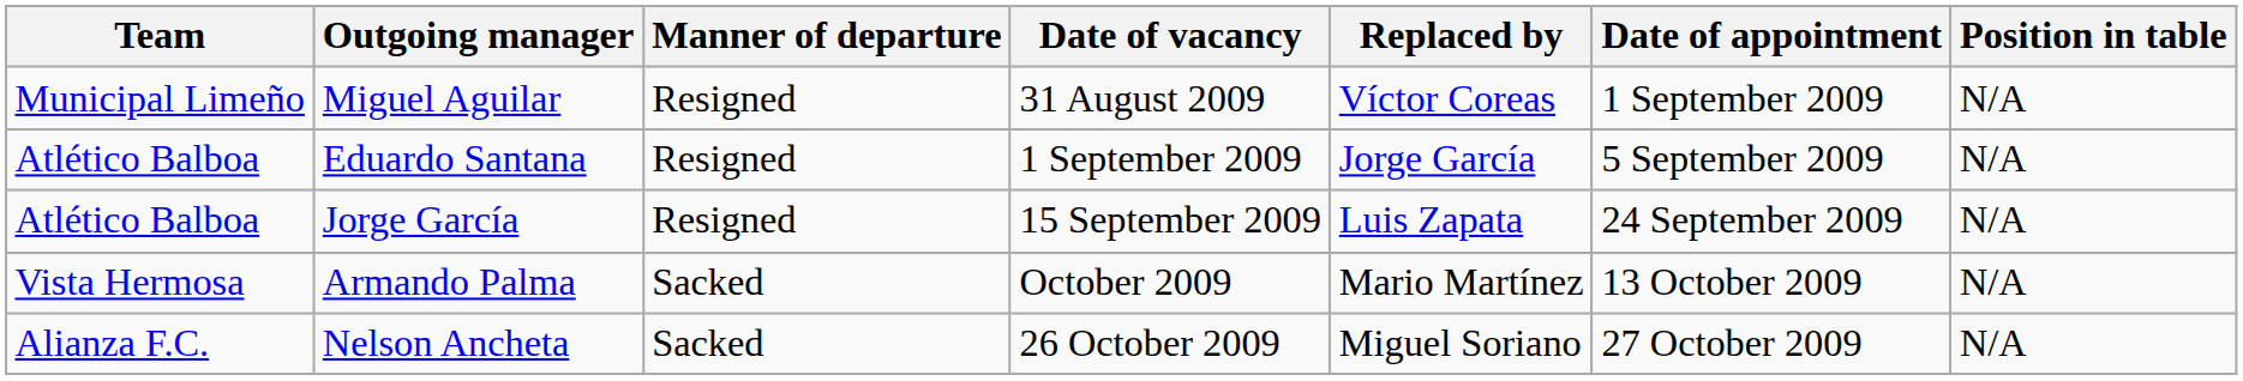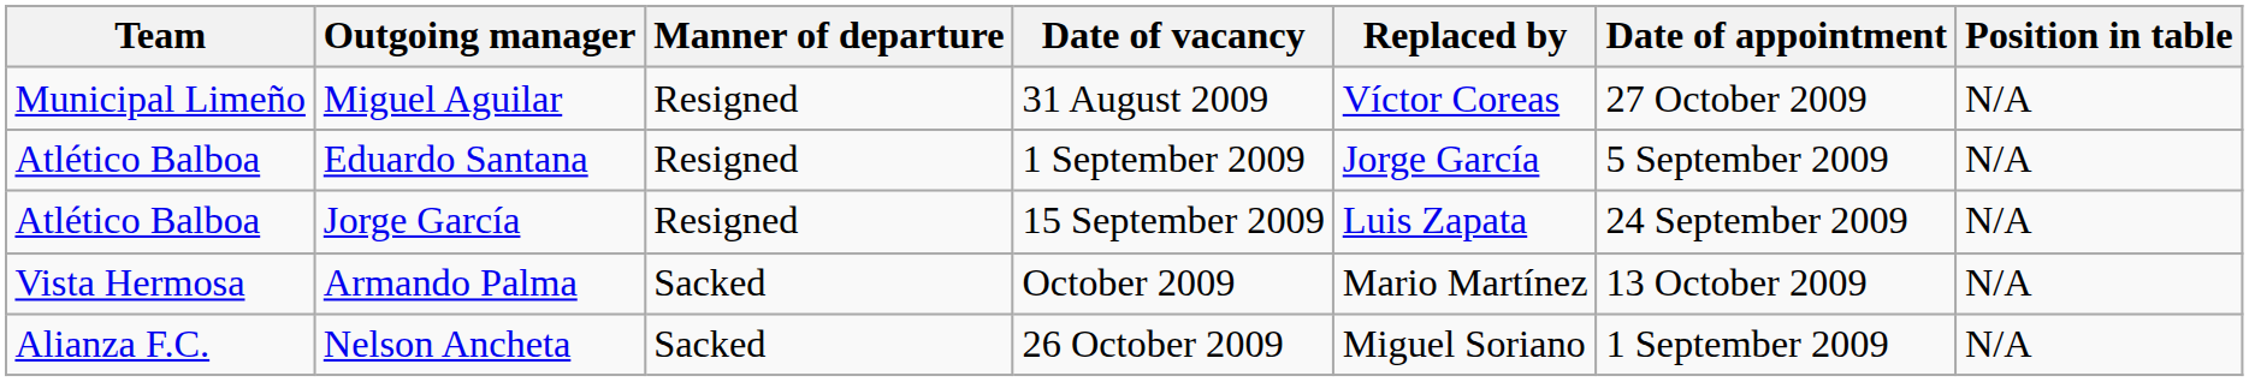Miguel Aguilar | Date of appointment: 1 September 2009 -> 27 October 2009
Nelson Ancheta | Date of appointment: 27 October 2009 -> 1 September 2009
